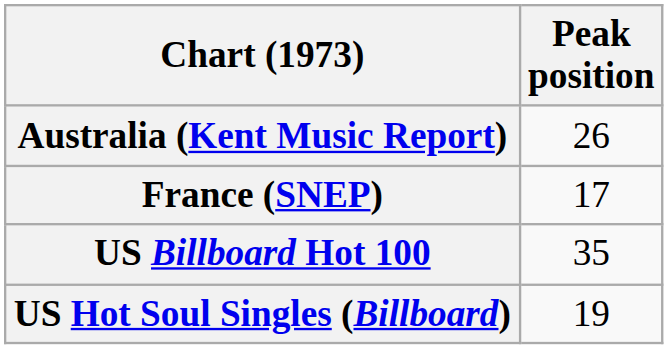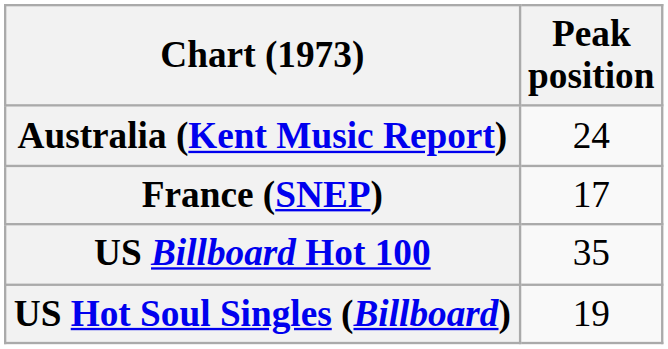Australia (Kent Music Report) | Peak position: 26 -> 24
